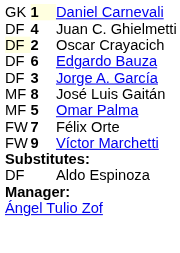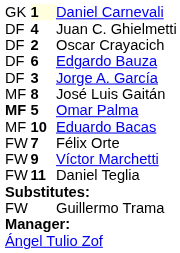Oscar Crayacich | column 1: lightyellow background -> no background
Omar Palma | column 1: normal -> bold
+ row: MF | 10 | Eduardo Bacas
+ row: FW | 11 | Daniel Teglia
+ row: FW | Guillermo Trama
- row: DF | Aldo Espinoza
